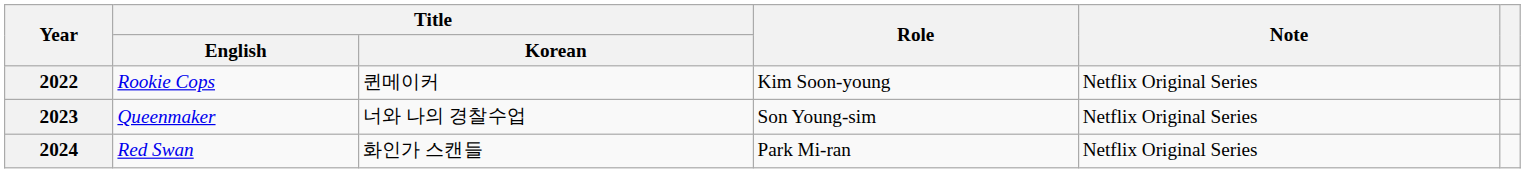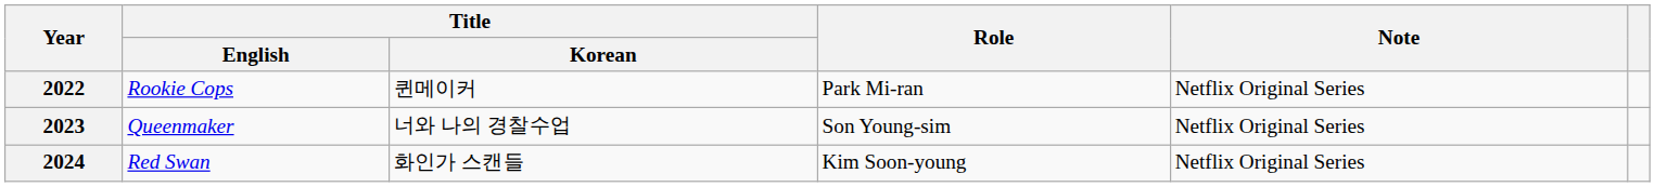2022 | Role: Kim Soon-young -> Park Mi-ran
2024 | Role: Park Mi-ran -> Kim Soon-young
